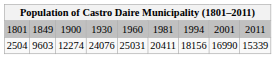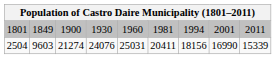2504 | column 3: 12274 -> 21274
